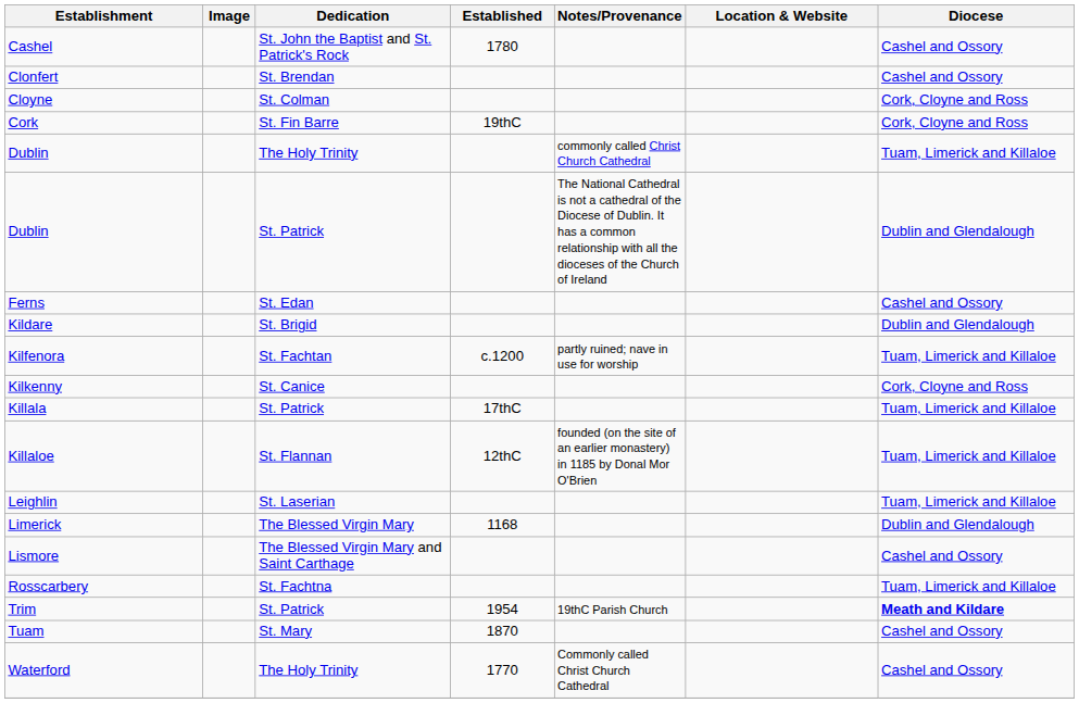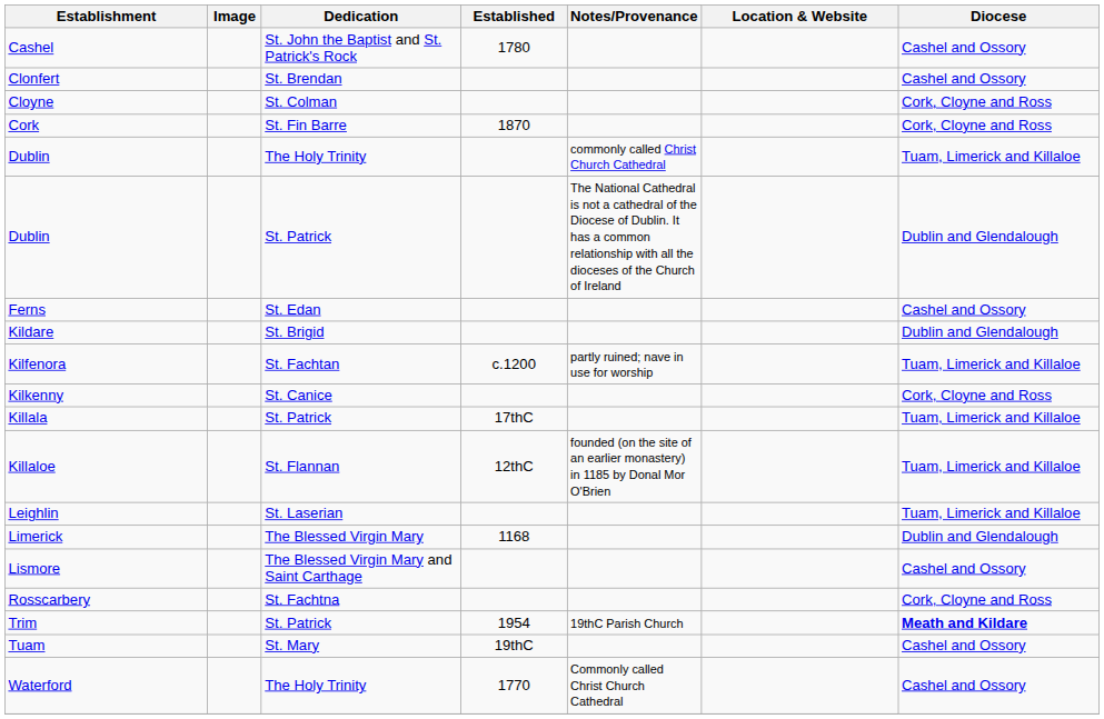Cork | Established: 19thC -> 1870
Rosscarbery | Diocese: Tuam, Limerick and Killaloe -> Cork, Cloyne and Ross
Tuam | Established: 1870 -> 19thC
